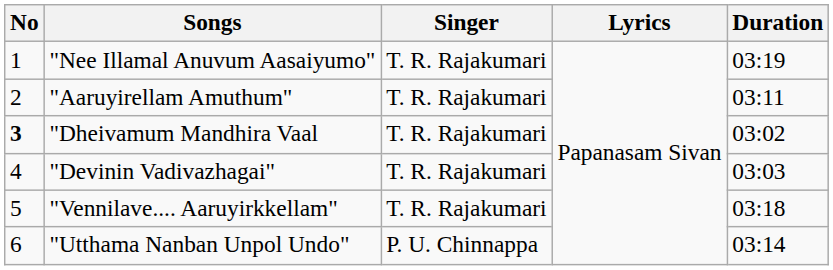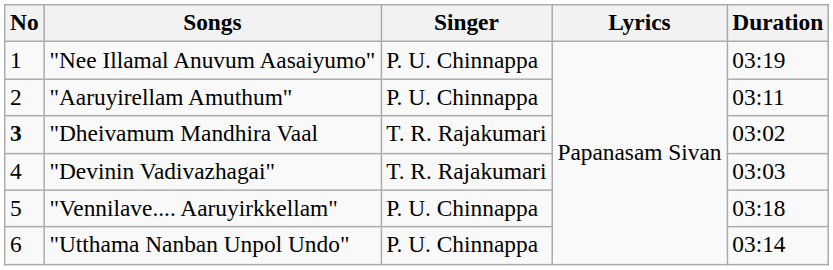"Nee Illamal Anuvum Aasaiyumo" | Singer: T. R. Rajakumari -> P. U. Chinnappa
"Aaruyirellam Amuthum" | Singer: T. R. Rajakumari -> P. U. Chinnappa
"Vennilave.... Aaruyirkkellam" | Singer: T. R. Rajakumari -> P. U. Chinnappa
